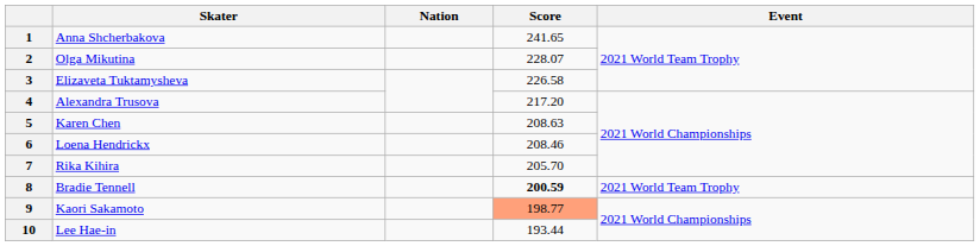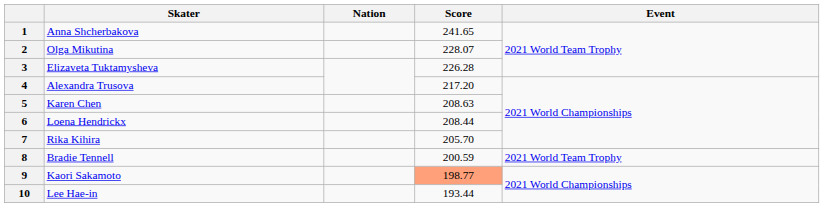3 | Score: 226.58 -> 226.28
6 | Score: 208.46 -> 208.44
8 | Score: bold -> normal
